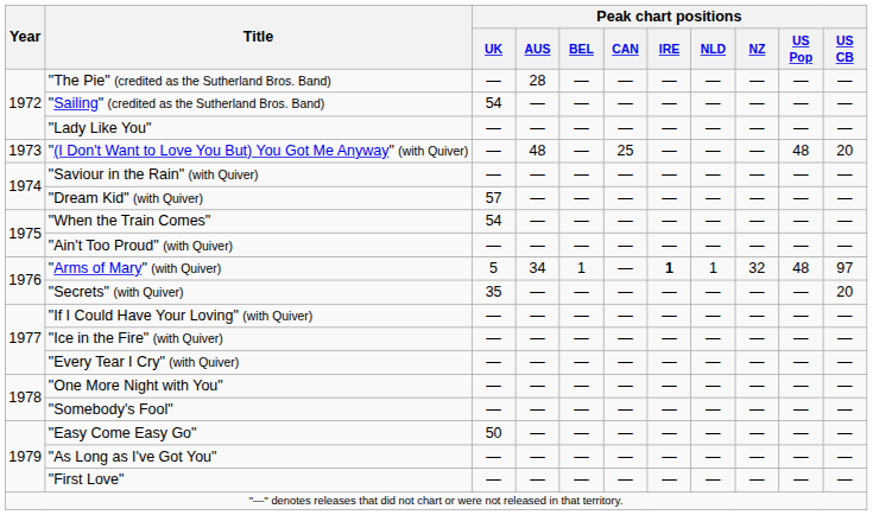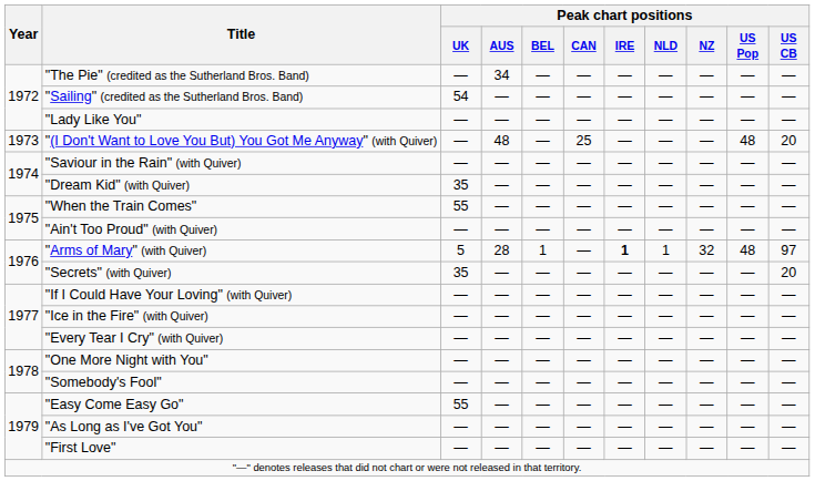"The Pie" (credited as the Sutherland Bros. Band) | Peak chart positions / AUS: 28 -> 34
"Dream Kid" (with Quiver) | Peak chart positions / UK: 57 -> 35
"When the Train Comes" | Peak chart positions / UK: 54 -> 55
"Arms of Mary" (with Quiver) | Peak chart positions / AUS: 34 -> 28
"Easy Come Easy Go" | Peak chart positions / UK: 50 -> 55
